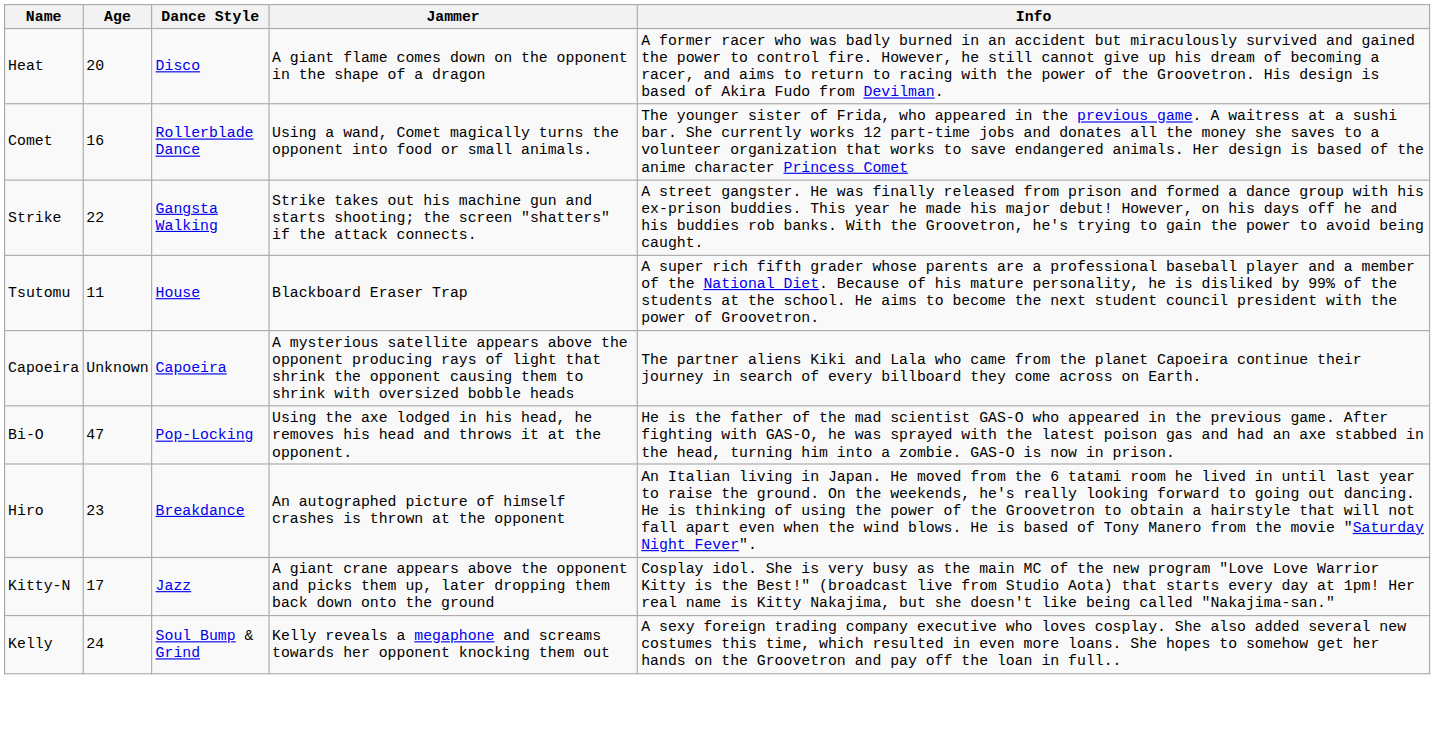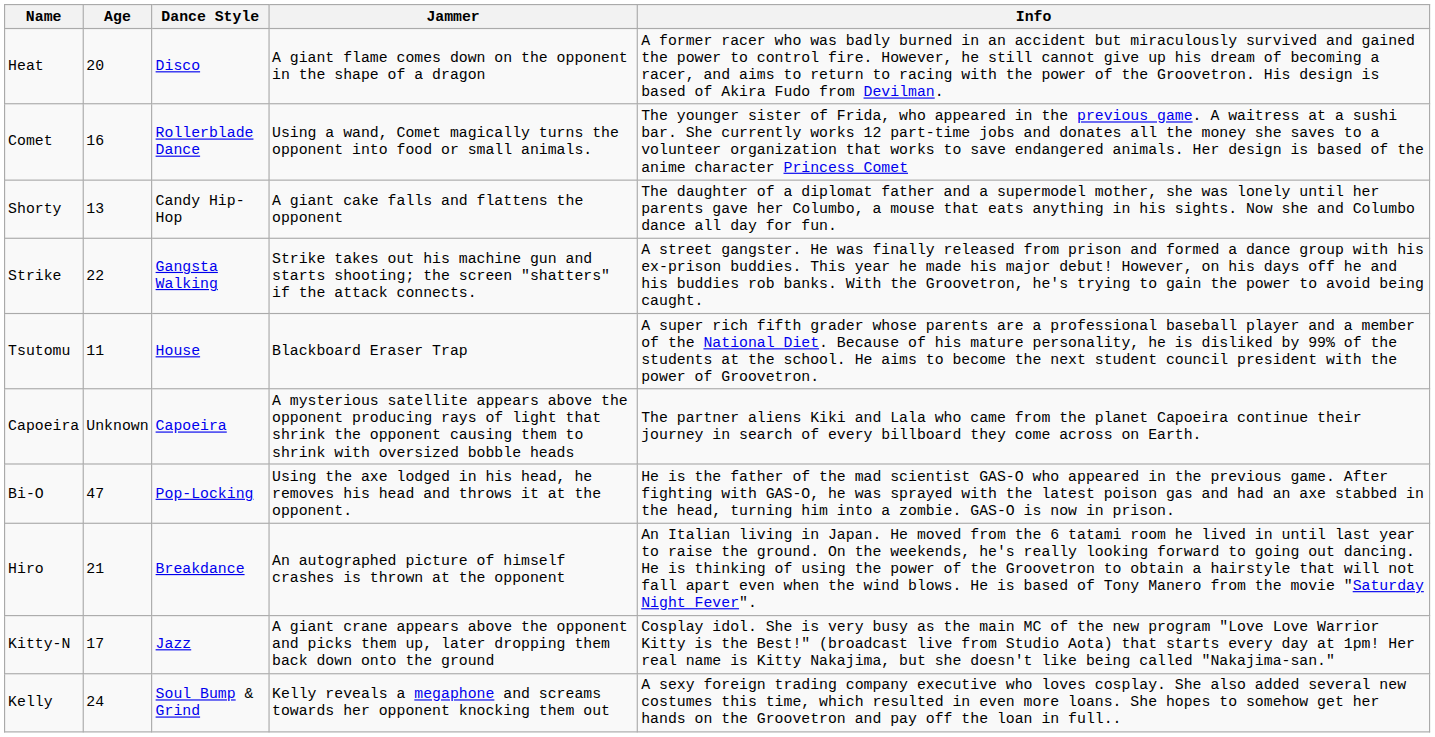+ row: Shorty | 13 | Candy Hip-Hop | A giant cake falls and flattens the opponent | The daughter of a diplomat father and a supermodel mother, she was lonely until her parents gave her Columbo, a mouse that eats anything in his sights. Now she and Columbo dance all day for fun.
Hiro | Age: 23 -> 21
